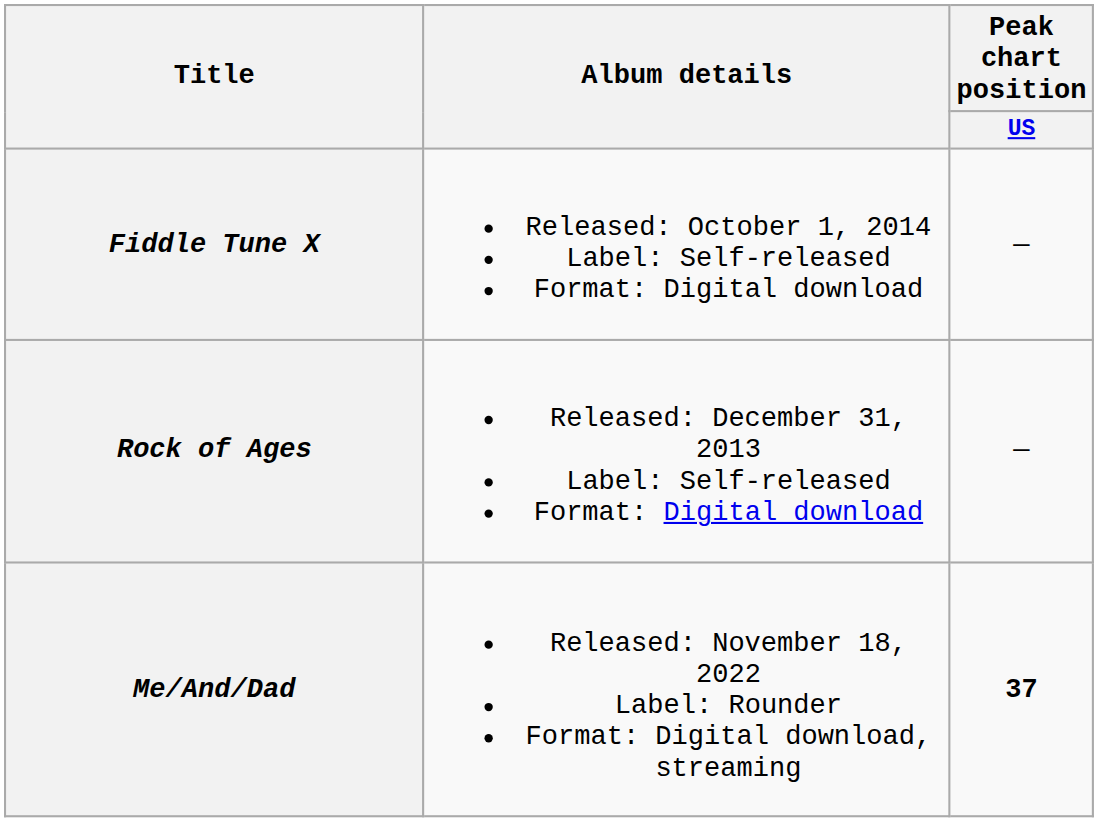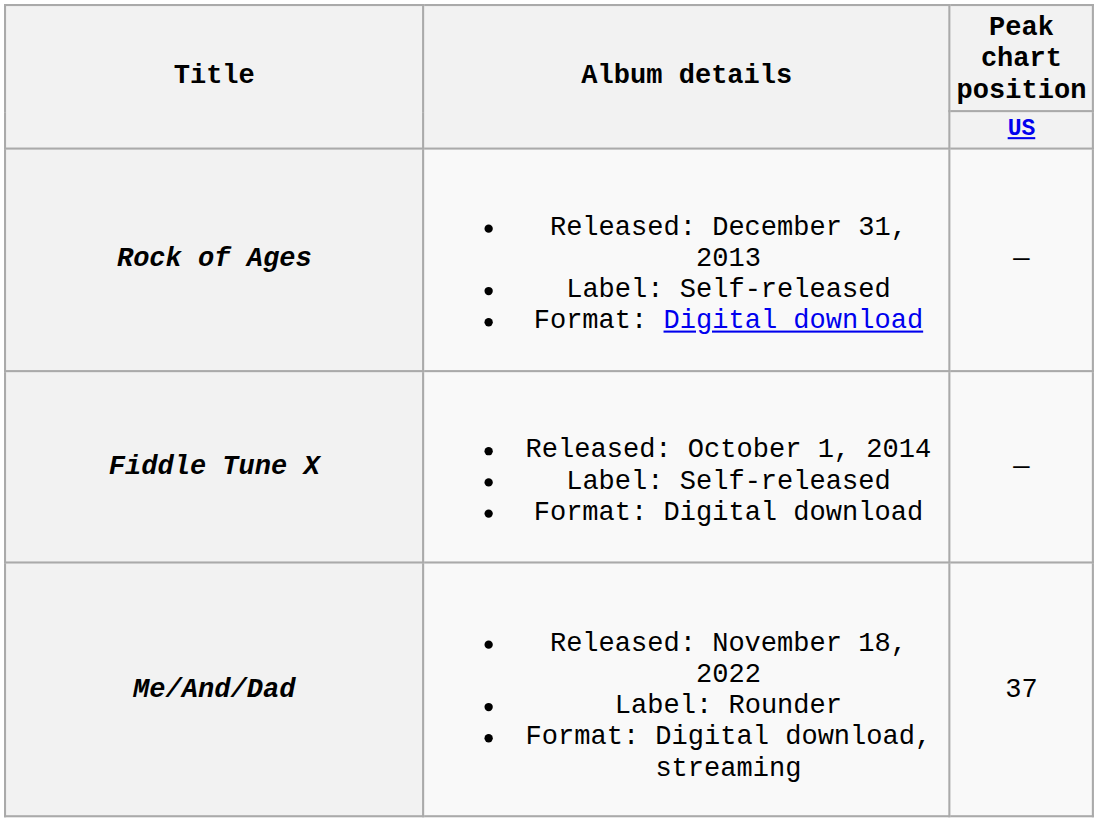rows swapped: Rock of Ages <-> Fiddle Tune X
Me/And/Dad | Peak chart position / US: bold -> normal
